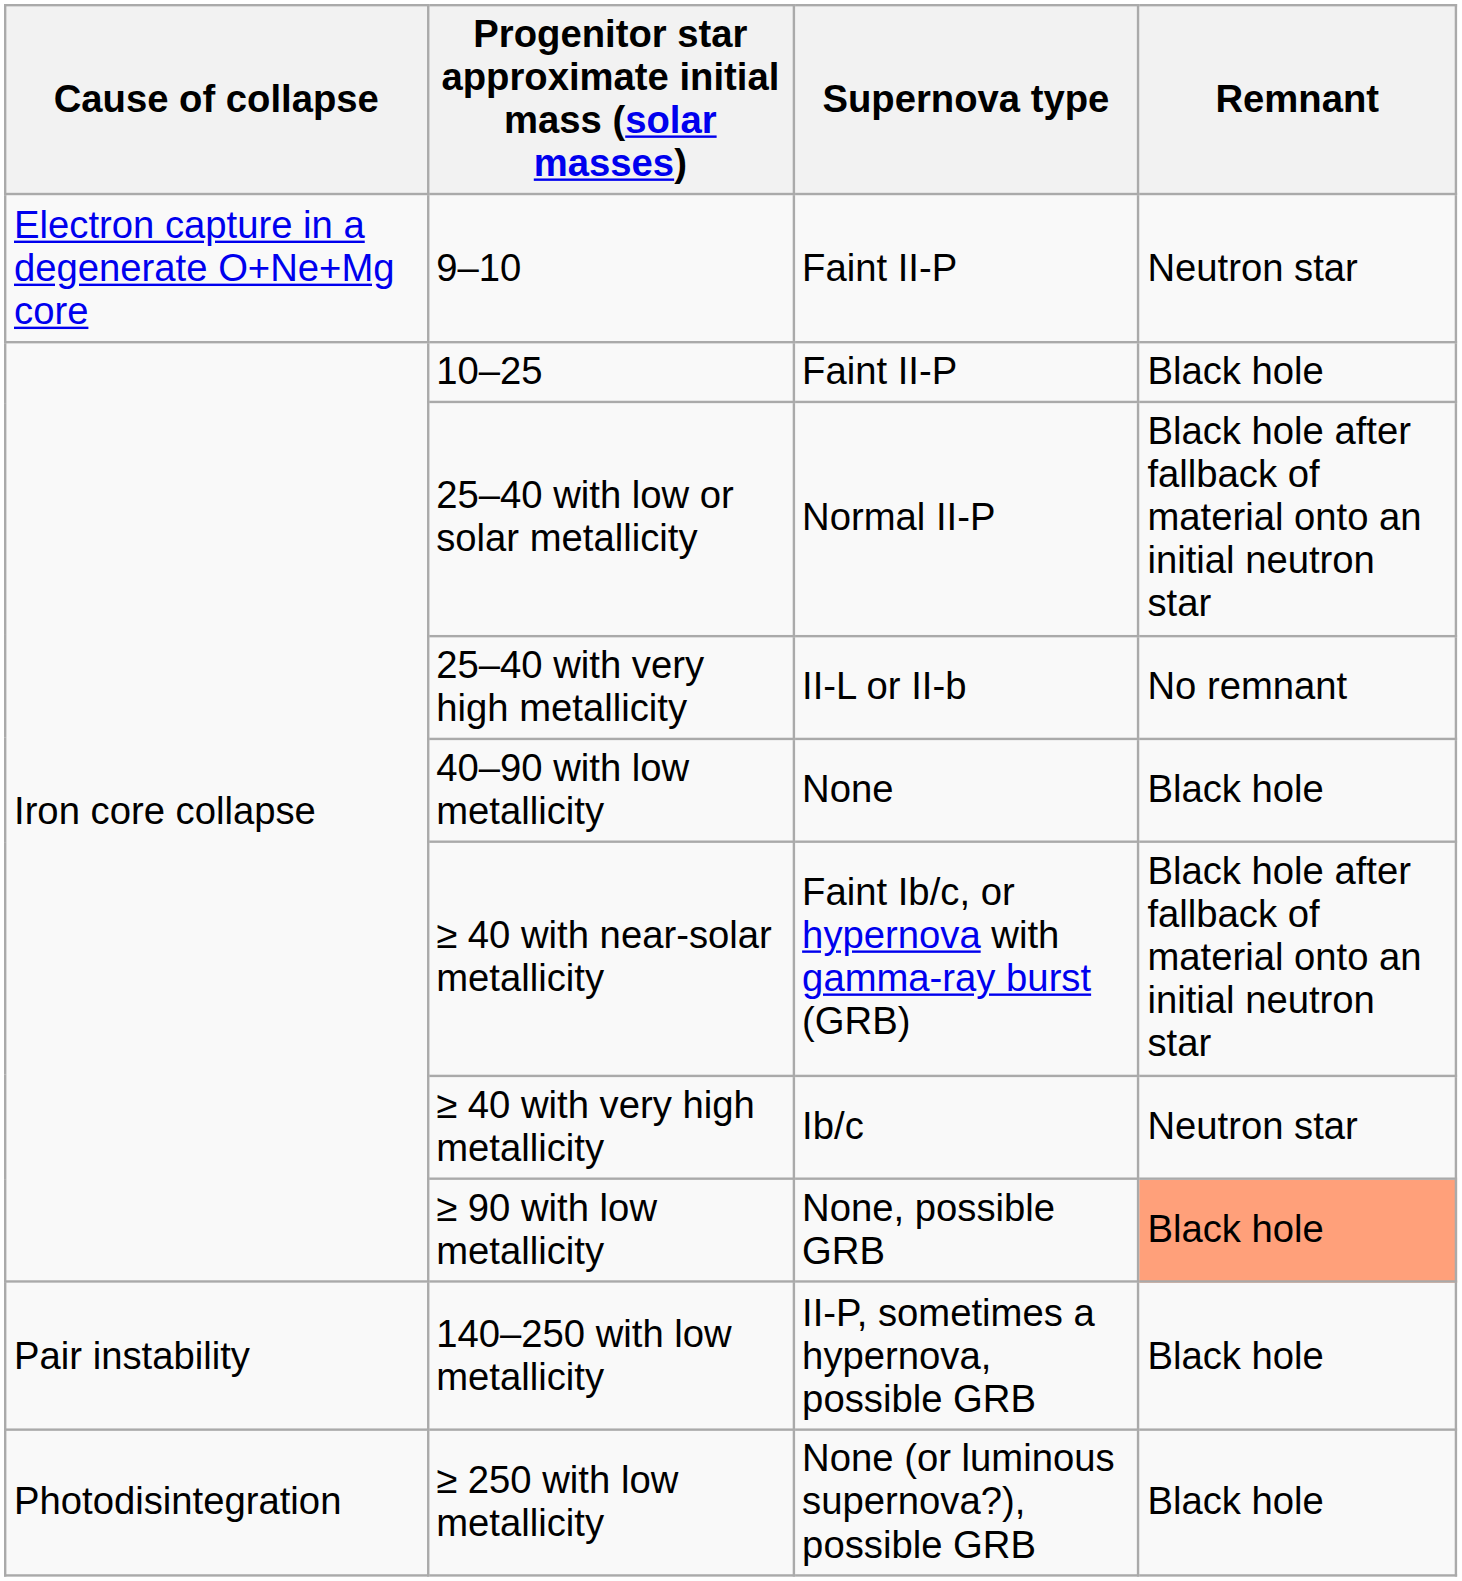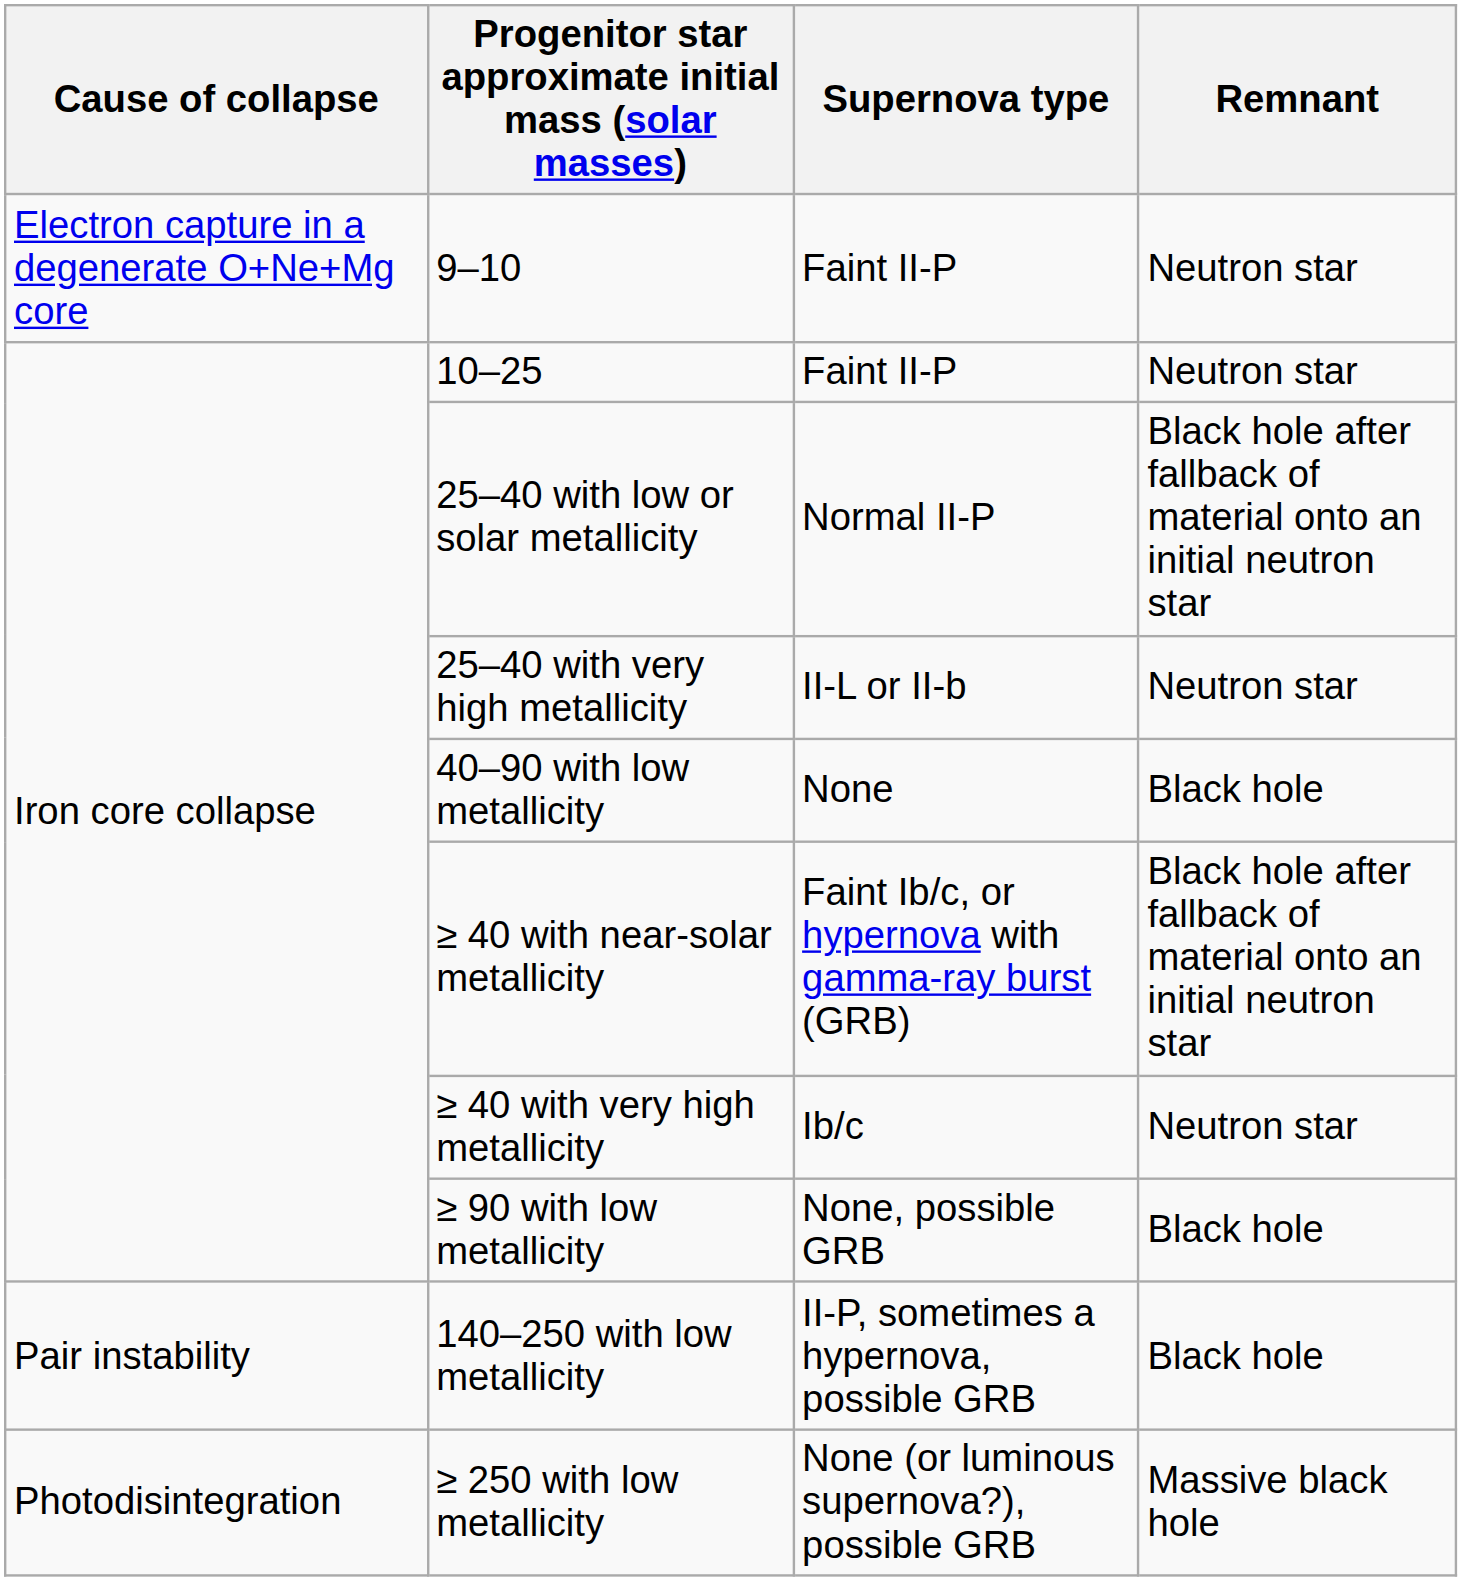10–25 | Remnant: Black hole -> Neutron star
25–40 with very high metallicity | Remnant: No remnant -> Neutron star
≥ 90 with low metallicity | Remnant: lightsalmon background -> no background
≥ 250 with low metallicity | Remnant: Black hole -> Massive black hole
